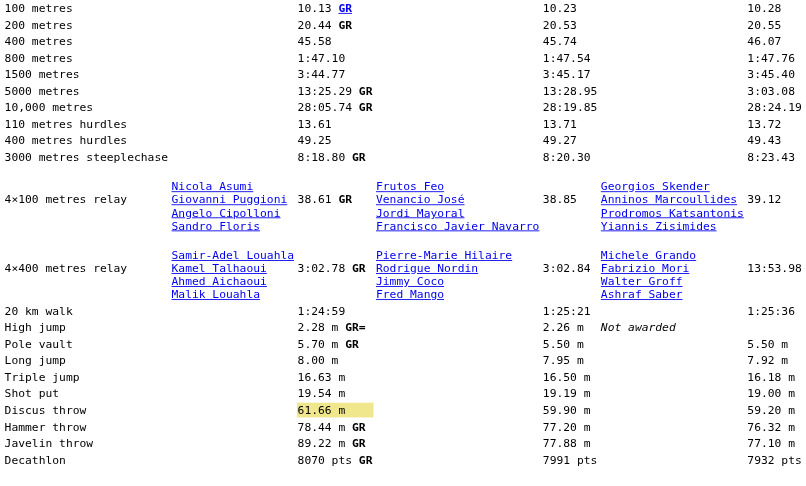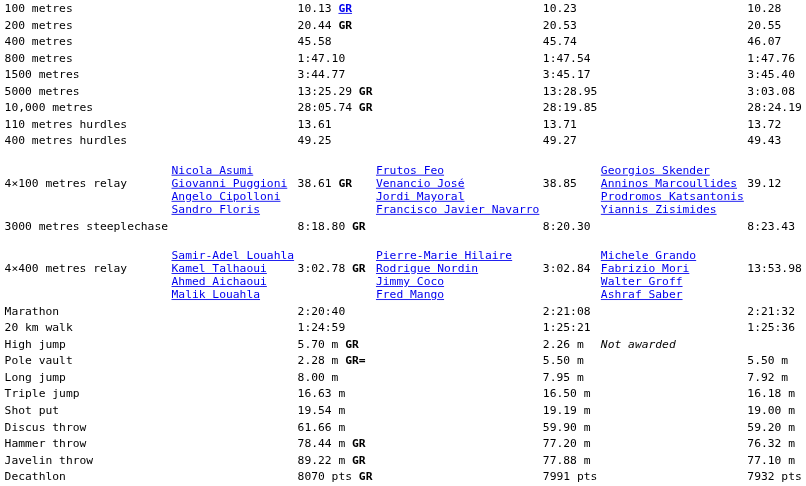rows swapped: 3000 metres steeplechase <-> 4×100 metres relay
+ row: Marathon | 2:20:40 | 2:21:08 | 2:21:32
High jump | column 3: 2.28 m GR= -> 5.70 m GR
Pole vault | column 3: 5.70 m GR -> 2.28 m GR=
Discus throw | column 3: khaki background -> no background
